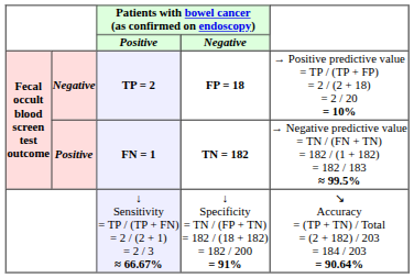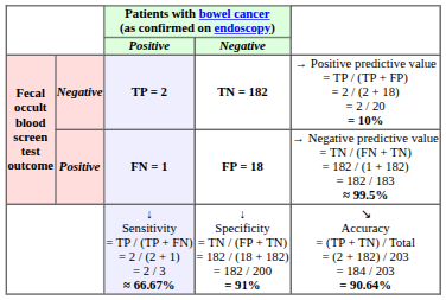TP = 2 | column 4: FP = 18 -> TN = 182
FN = 1 | column 4: TN = 182 -> FP = 18
